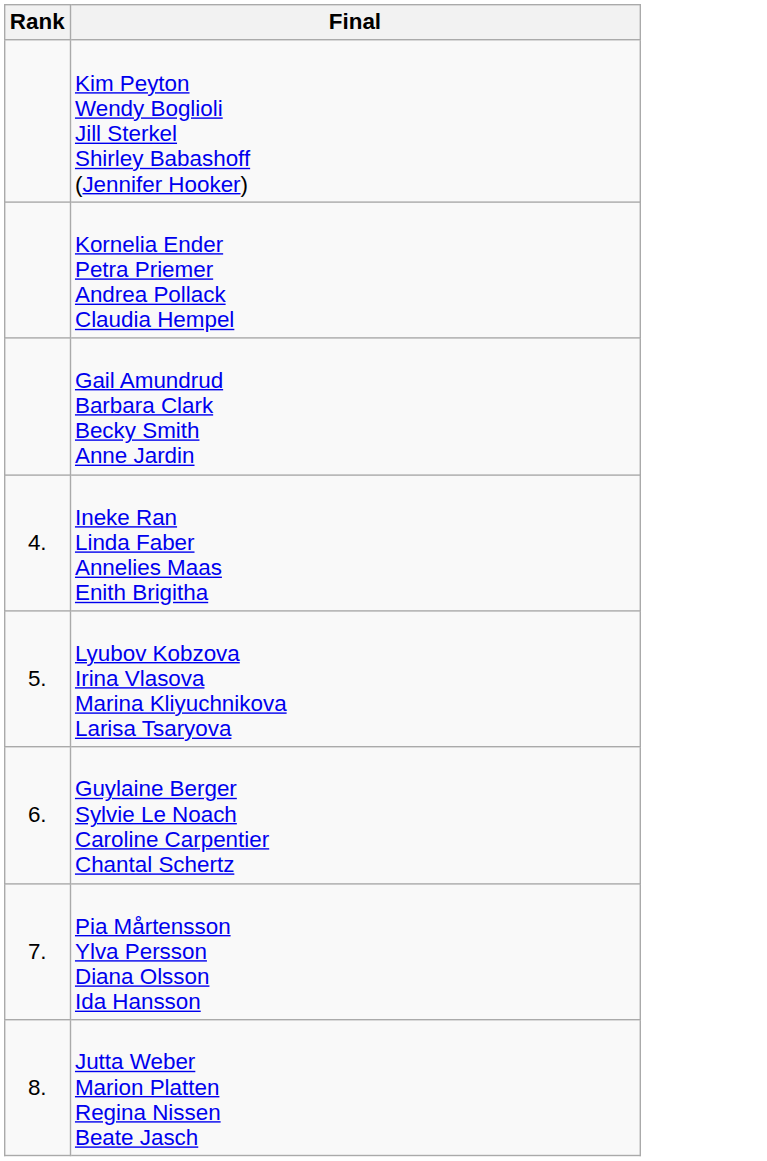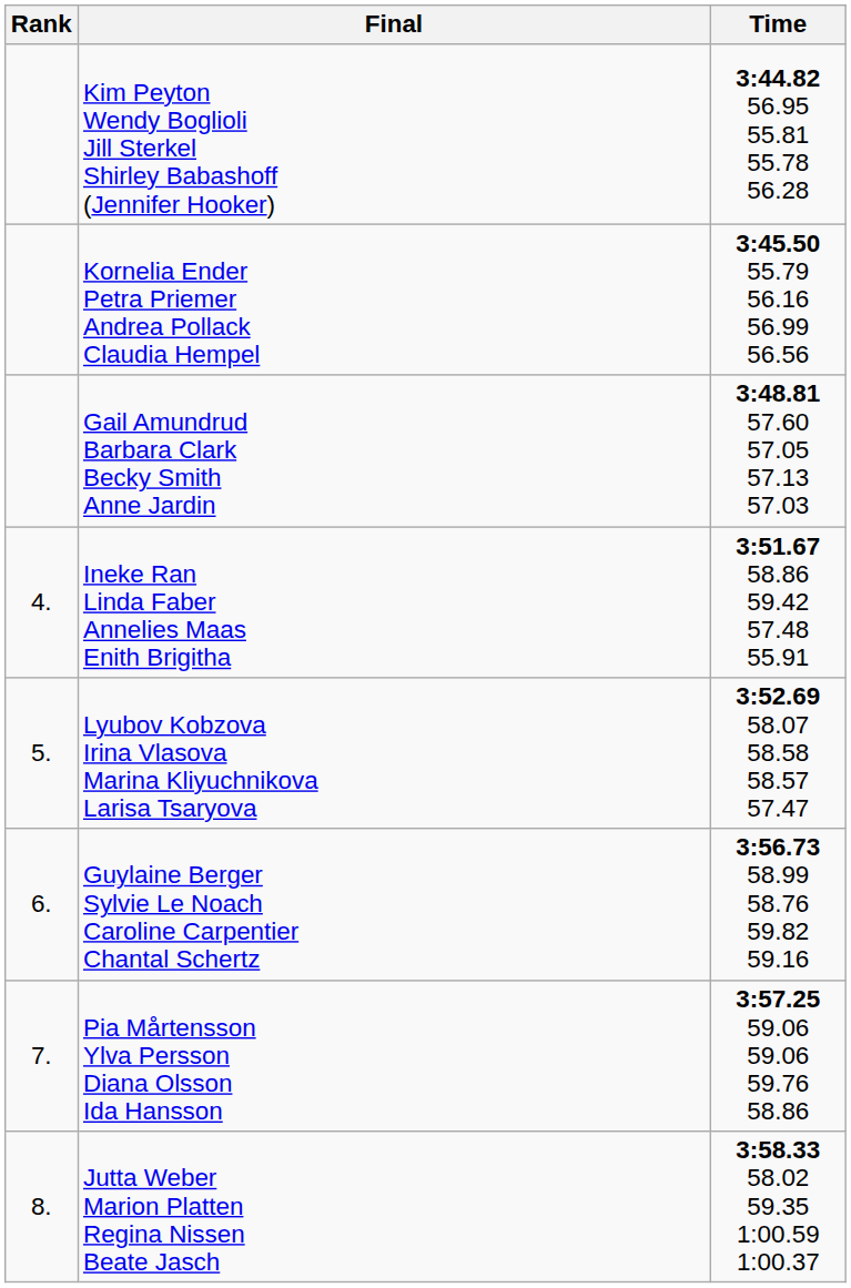+ column: Time | 3:44.82 56.95 55.81 55.78 56.28 | 3:45.50 55.79 56.16 56.99 56.56 | 3:48.81 57.60 57.05 57.13 57.03 | 3:51.67 58.86 59.42 57.48 55.91 | 3:52.69 58.07 58.58 58.57 57.47 | 3:56.73 58.99 58.76 59.82 59.16 | 3:57.25 59.06 59.06 59.76 58.86 | 3:58.33 58.02 59.35 1:00.59 1:00.37
